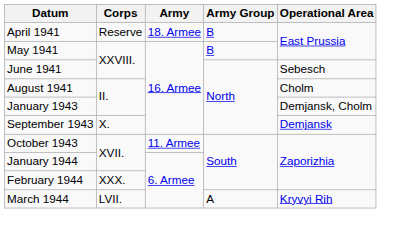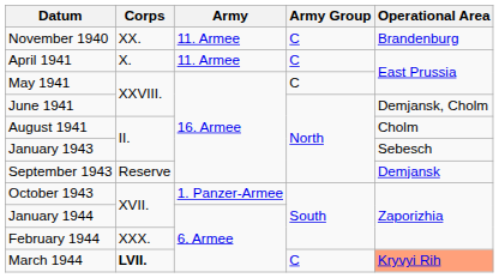+ row: November 1940 | XX. | 11. Armee | C | Brandenburg
April 1941 | Corps: Reserve -> X.
April 1941 | Army: 18. Armee -> 11. Armee
April 1941 | Army Group: B -> C
May 1941 | Army Group: B -> C
June 1941 | Operational Area: Sebesch -> Demjansk, Cholm
January 1943 | Operational Area: Demjansk, Cholm -> Sebesch
September 1943 | Corps: X. -> Reserve
October 1943 | Army: 11. Armee -> 1. Panzer-Armee
March 1944 | Corps: normal -> bold
March 1944 | Army Group: A -> C
March 1944 | Operational Area: no background -> lightsalmon background
